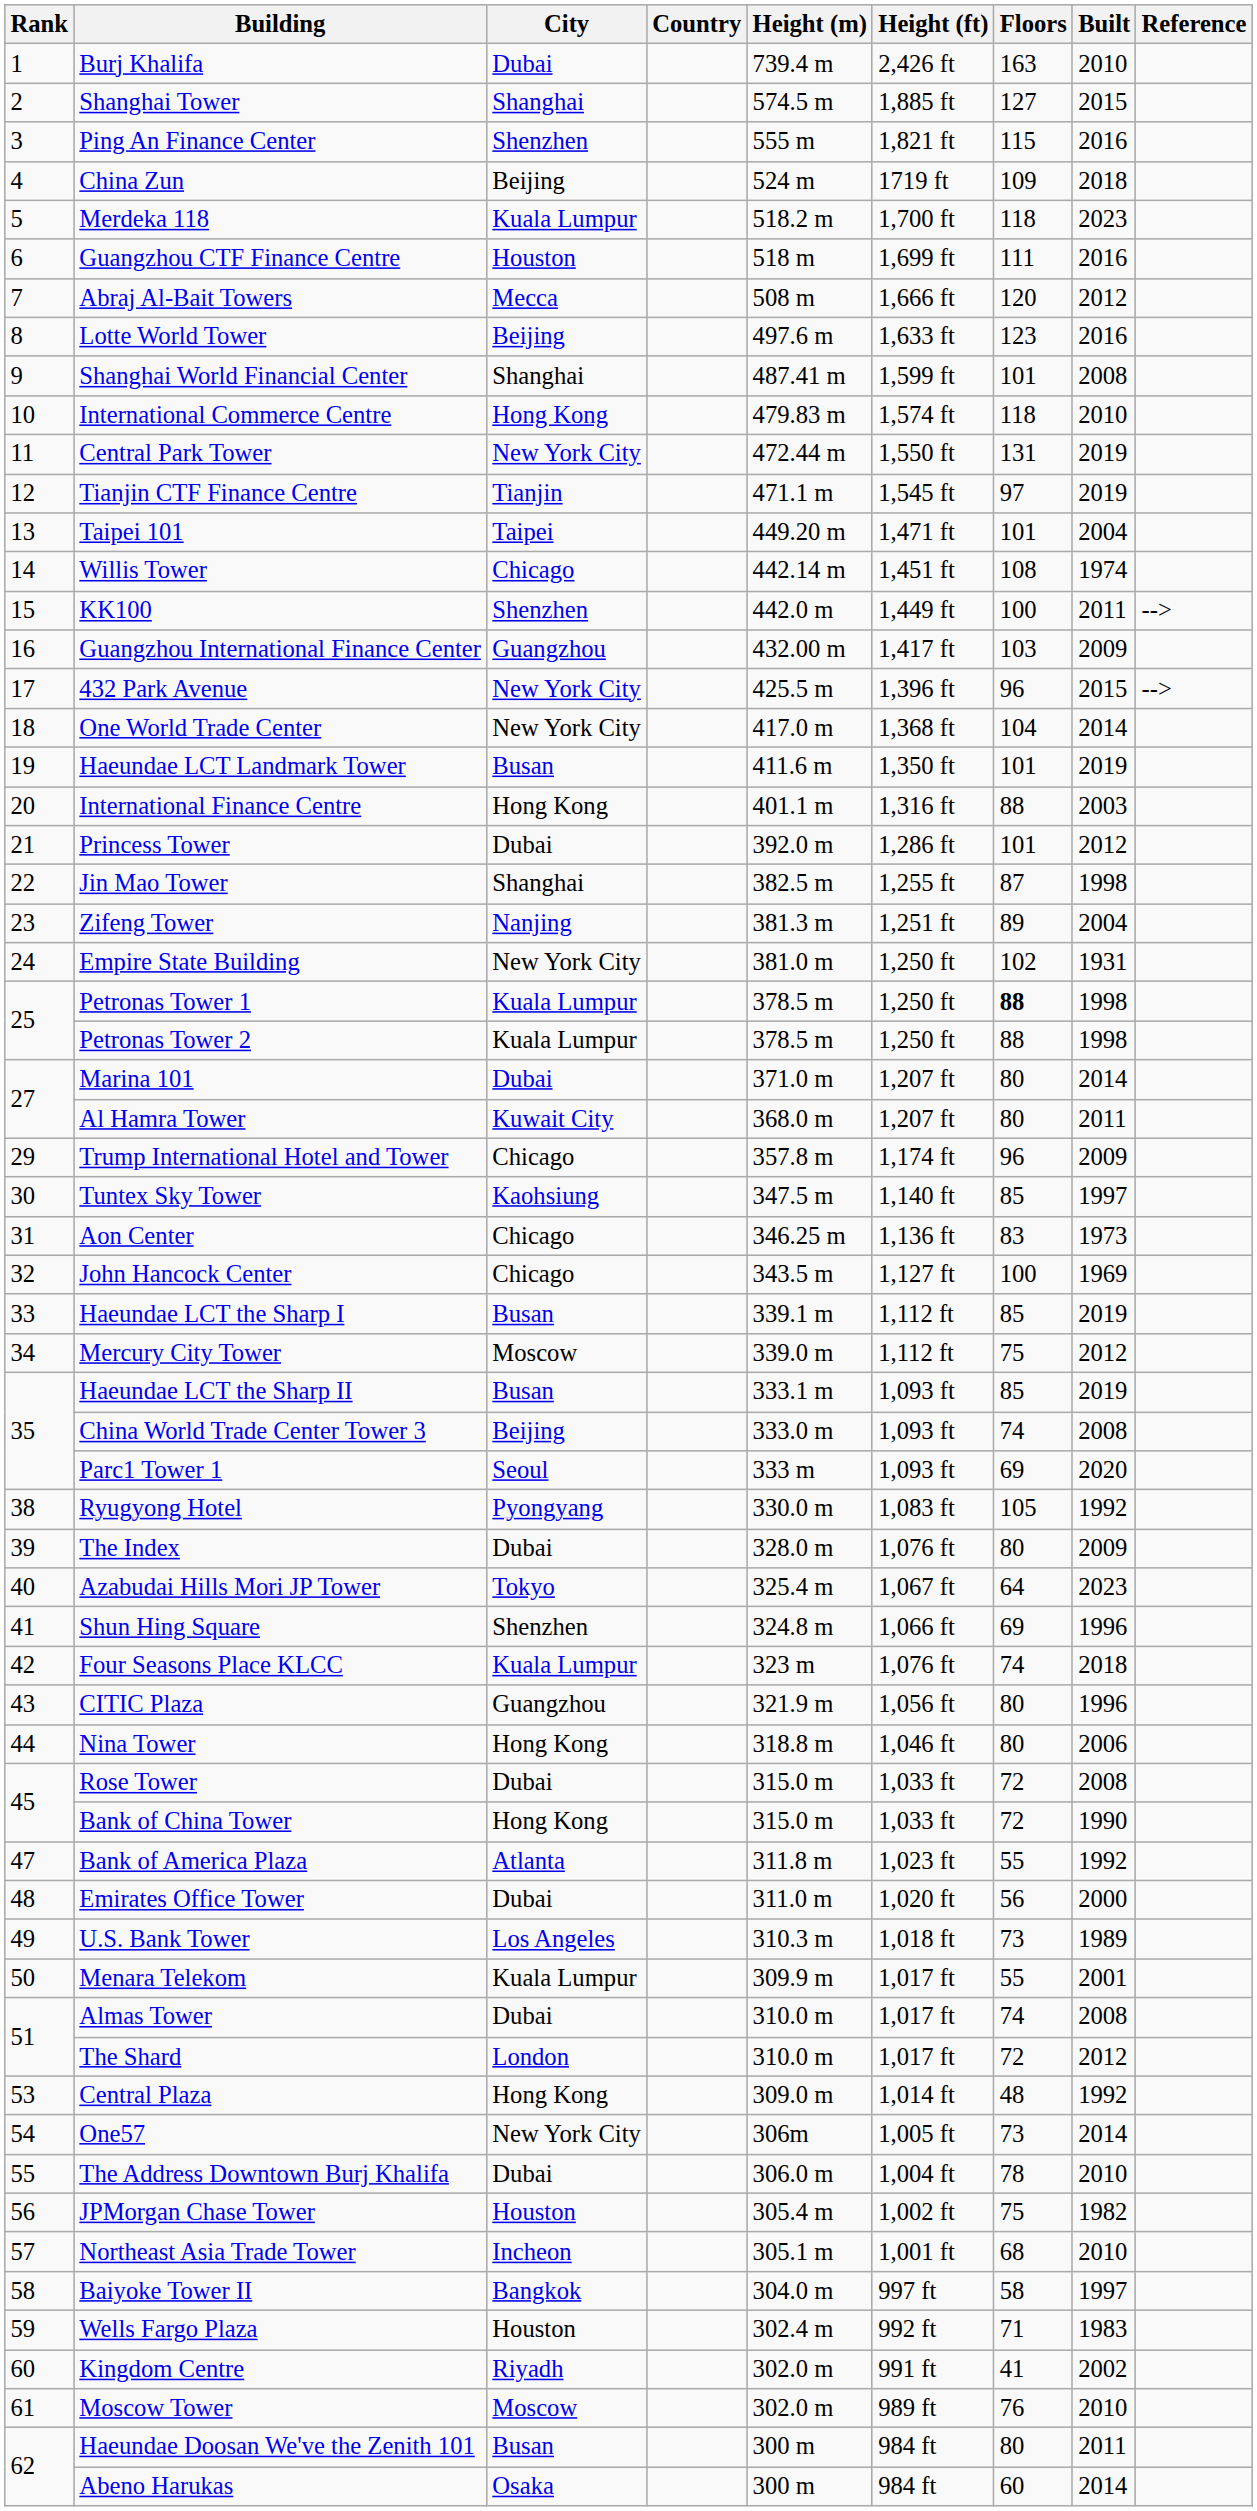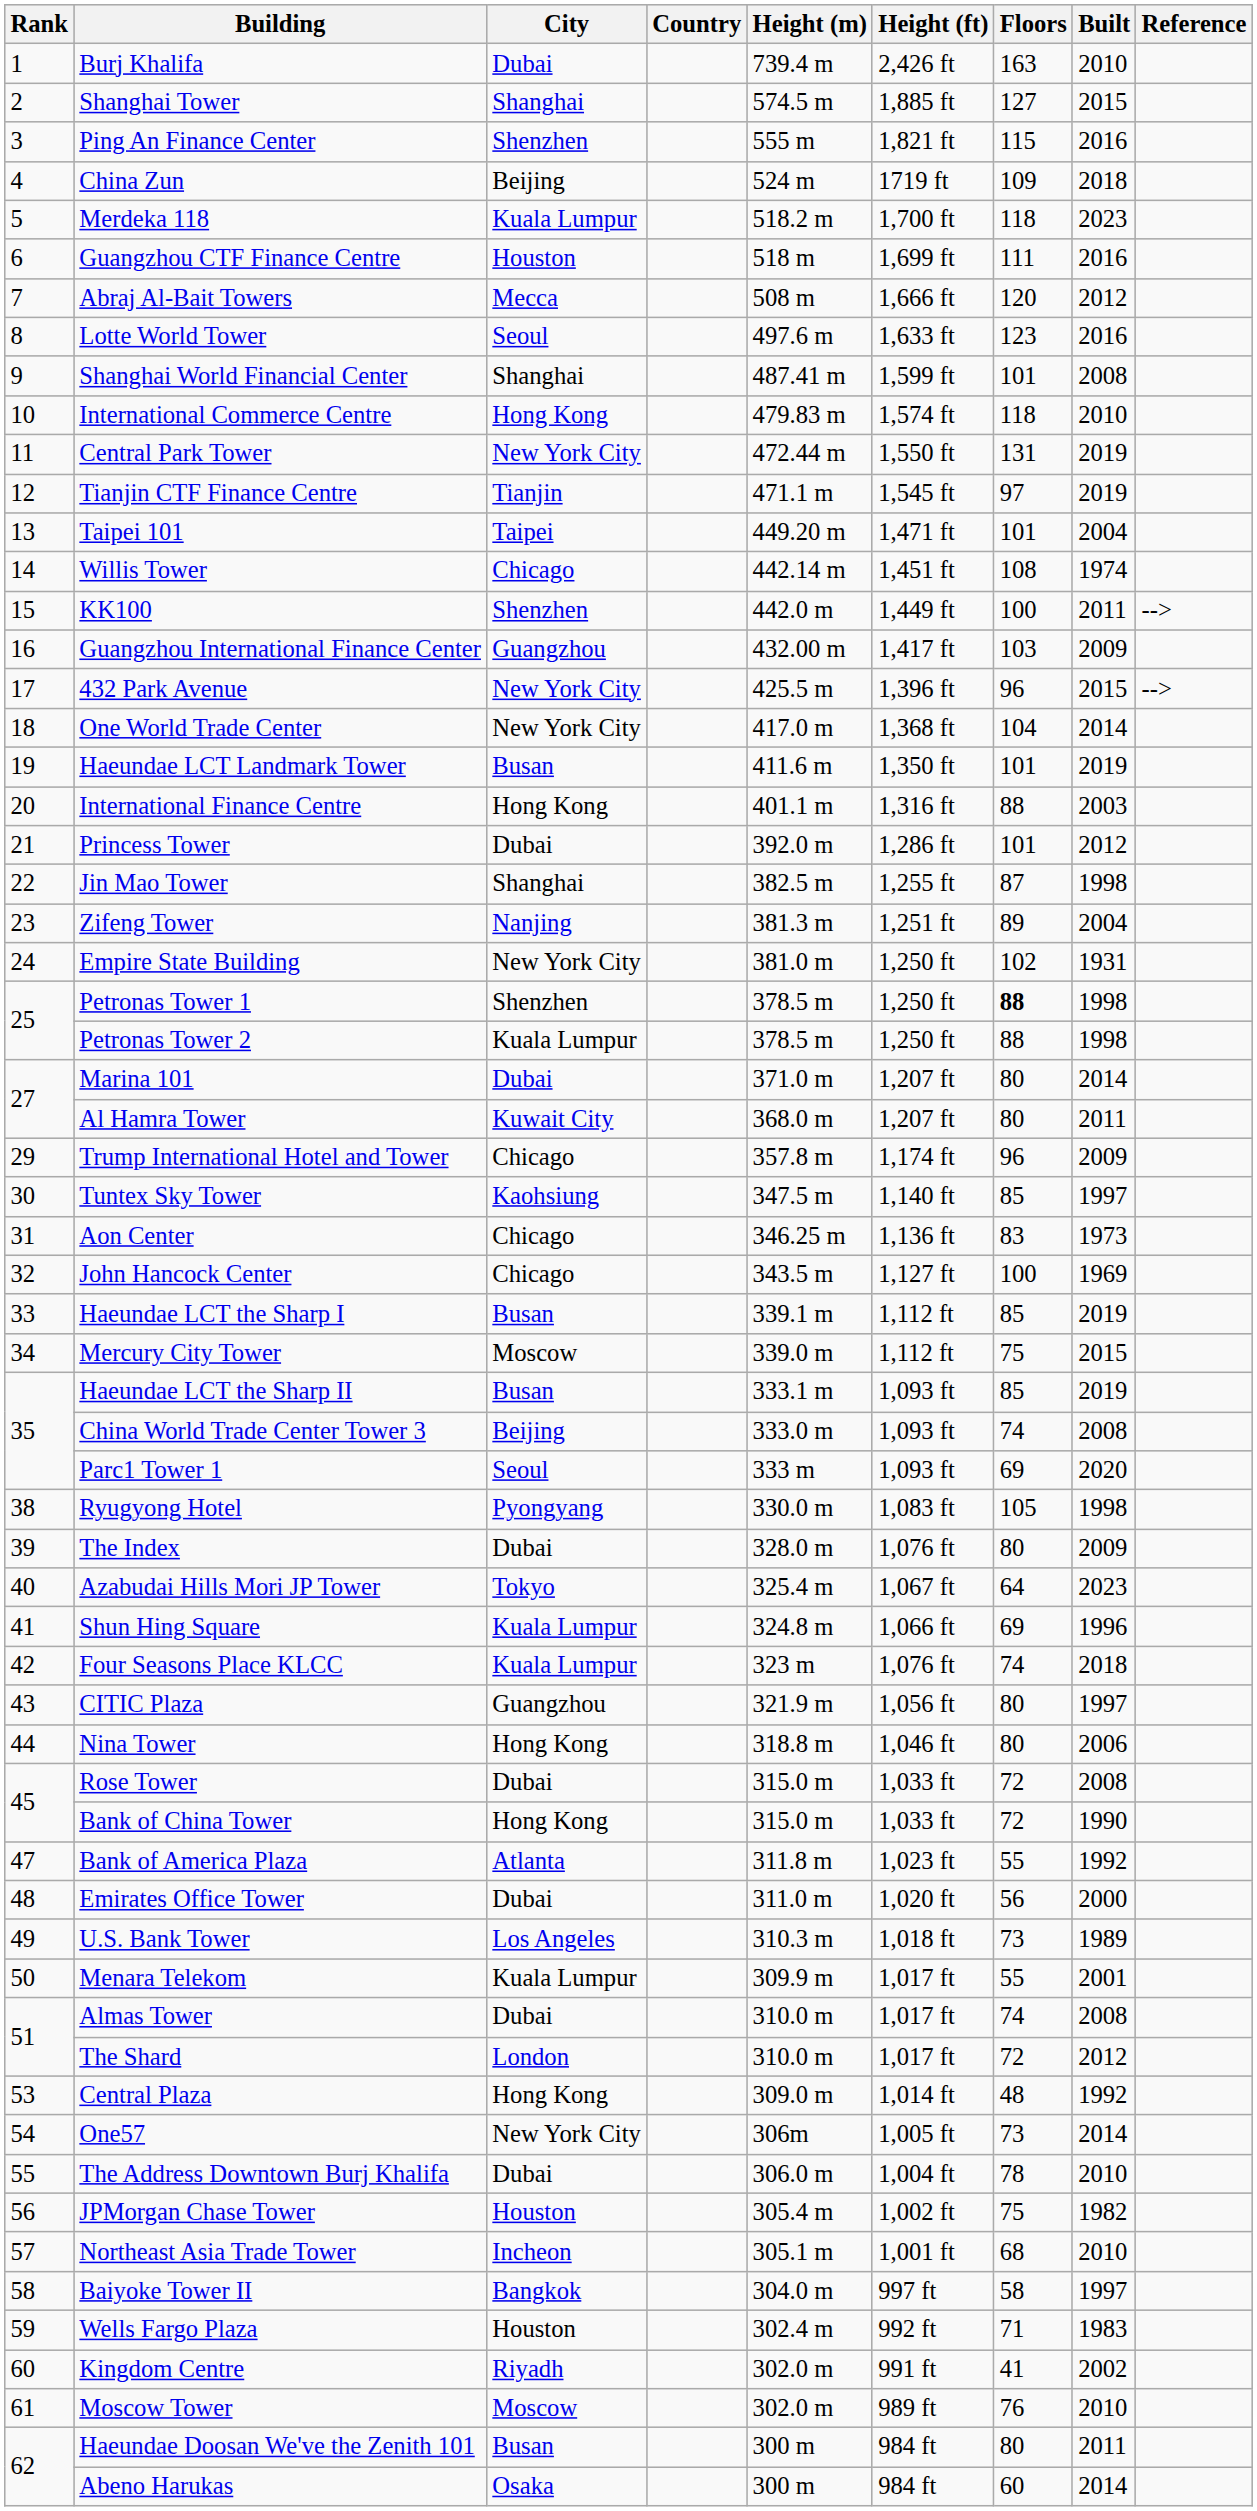Lotte World Tower | City: Beijing -> Seoul
Petronas Tower 1 | City: Kuala Lumpur -> Shenzhen
Mercury City Tower | Built: 2012 -> 2015
Ryugyong Hotel | Built: 1992 -> 1998
Shun Hing Square | City: Shenzhen -> Kuala Lumpur
CITIC Plaza | Built: 1996 -> 1997
